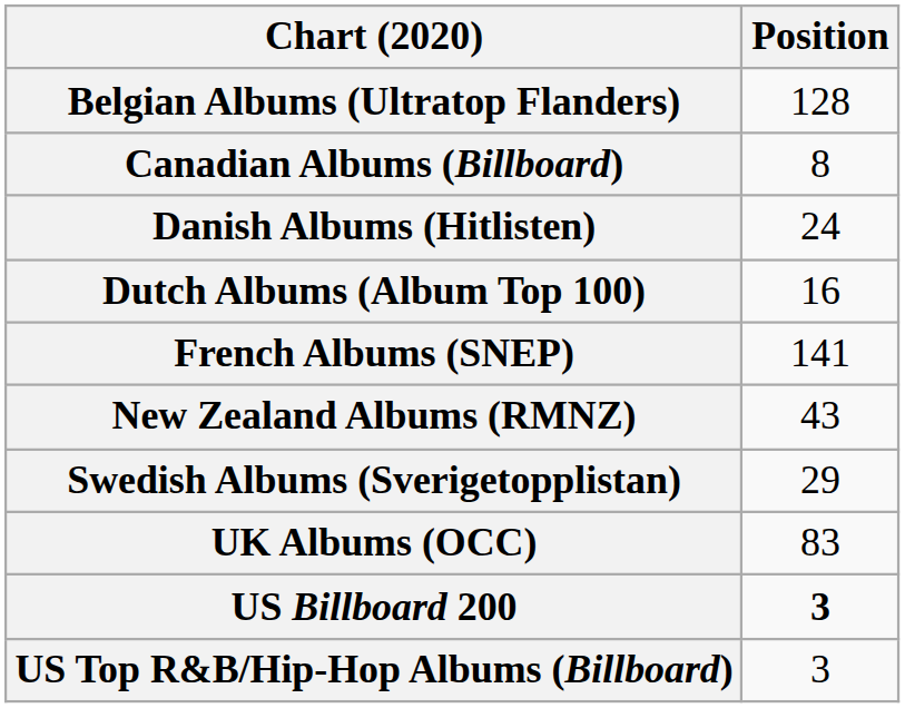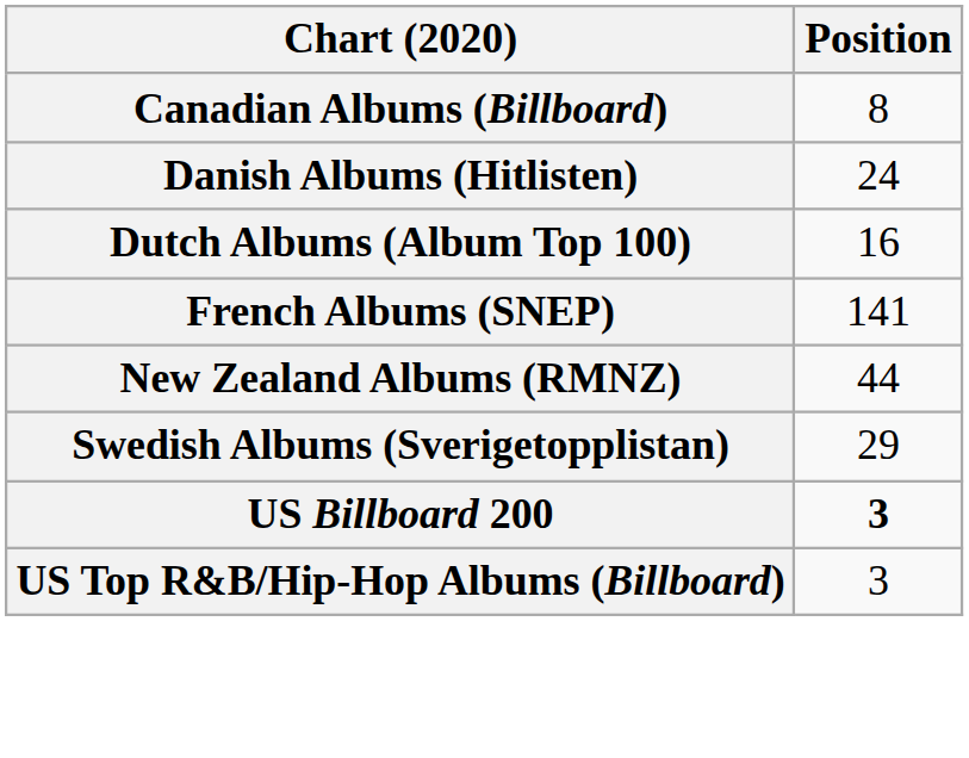- row: Belgian Albums (Ultratop Flanders) | 128
New Zealand Albums (RMNZ) | Position: 43 -> 44
- row: UK Albums (OCC) | 83
